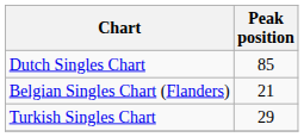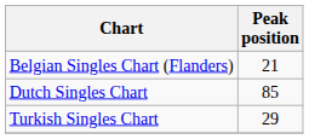rows swapped: Belgian Singles Chart (Flanders) <-> Dutch Singles Chart
